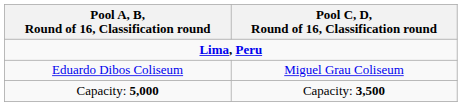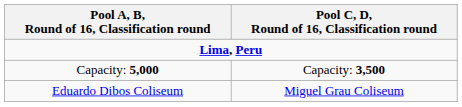rows swapped: Eduardo Dibos Coliseum <-> Capacity: 5,000
